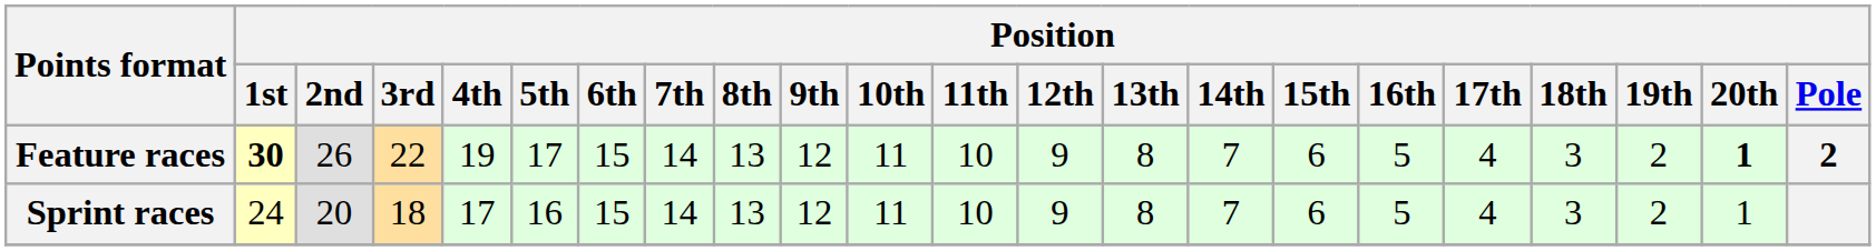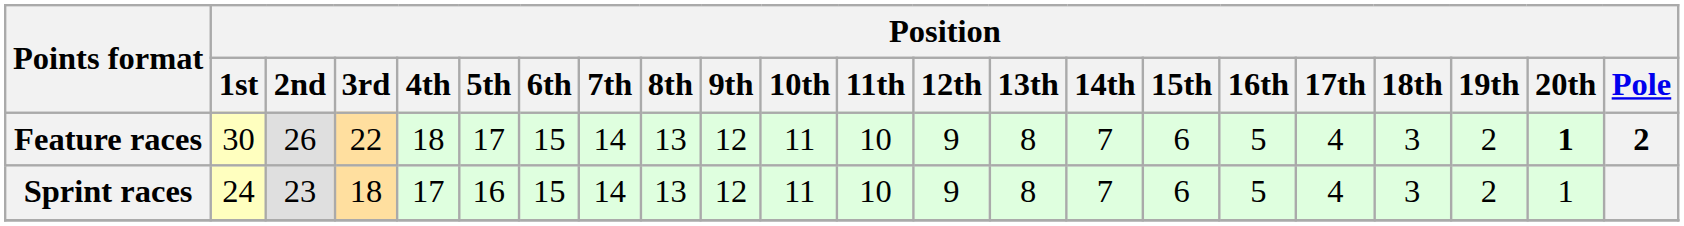Feature races | Position / 1st: bold -> normal
Feature races | Position / 4th: 19 -> 18
Sprint races | Position / 2nd: 20 -> 23
